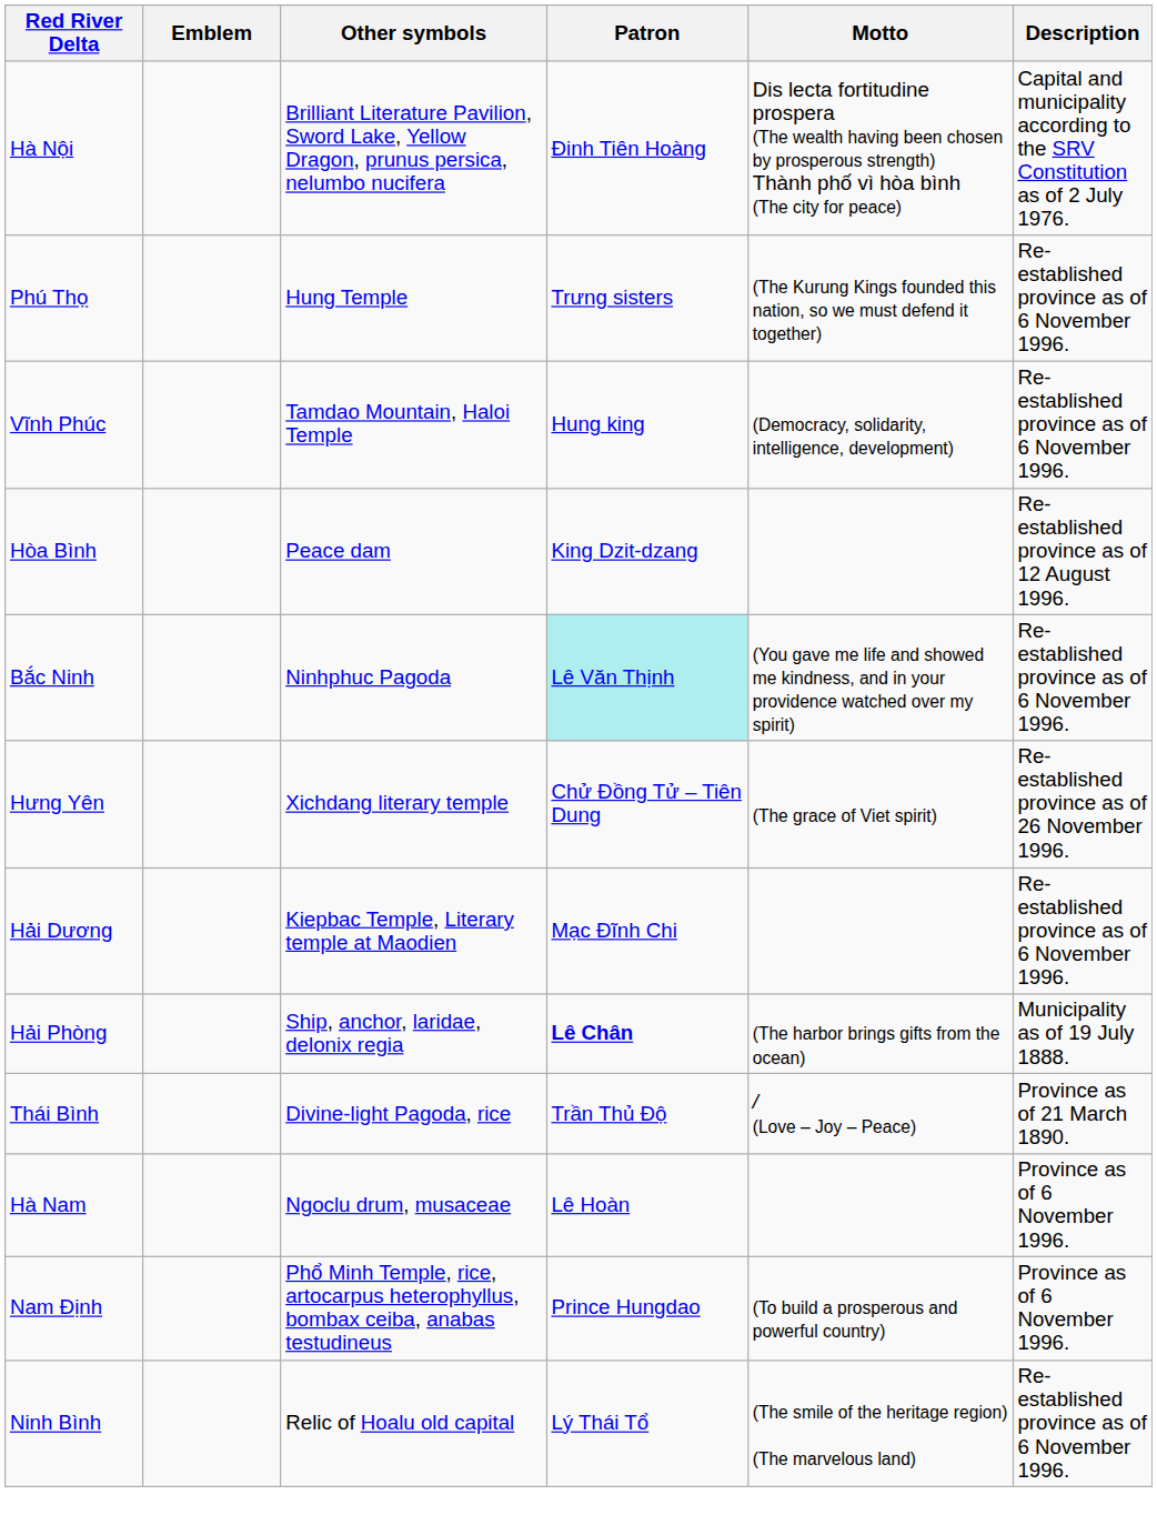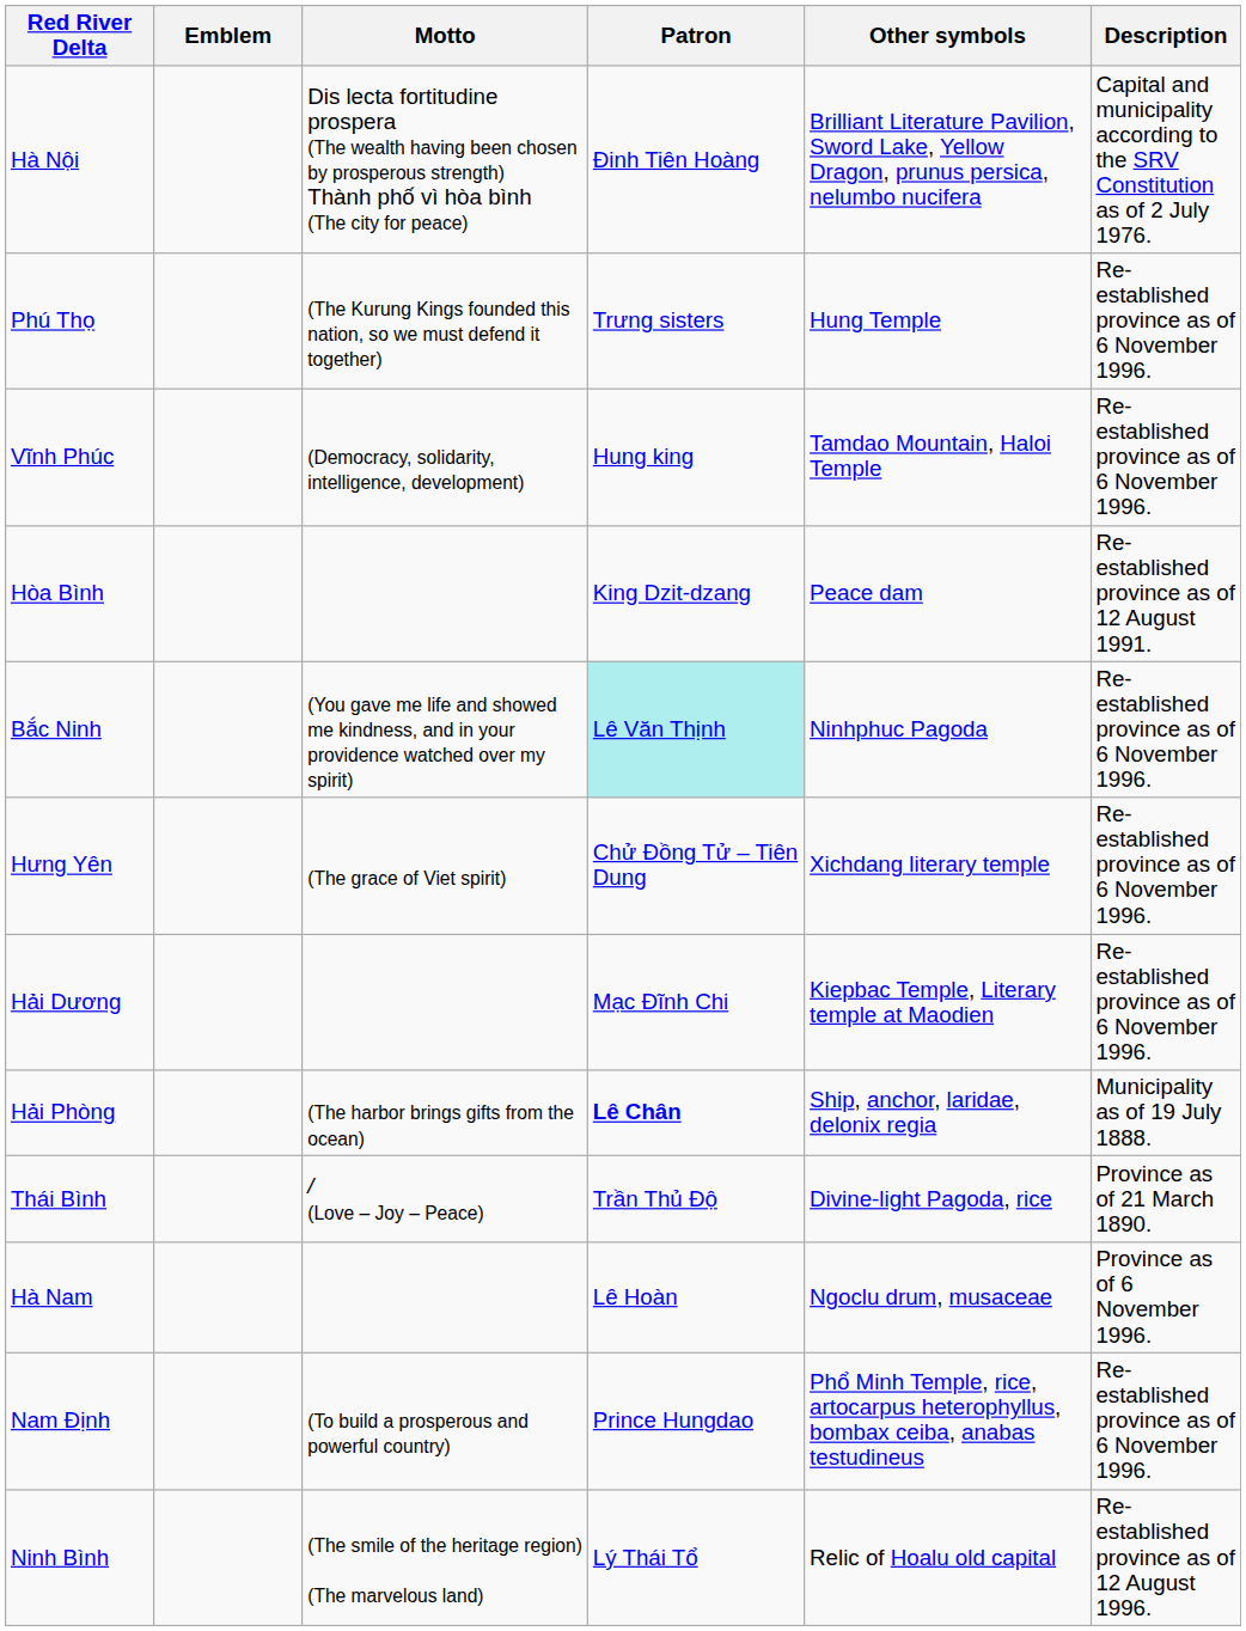columns swapped: Motto <-> Other symbols
Hòa Bình | Description: Re-established province as of 12 August 1996. -> Re-established province as of 12 August 1991.
Hưng Yên | Description: Re-established province as of 26 November 1996. -> Re-established province as of 6 November 1996.
Nam Định | Description: Province as of 6 November 1996. -> Re-established province as of 6 November 1996.
Ninh Bình | Description: Re-established province as of 6 November 1996. -> Re-established province as of 12 August 1996.
